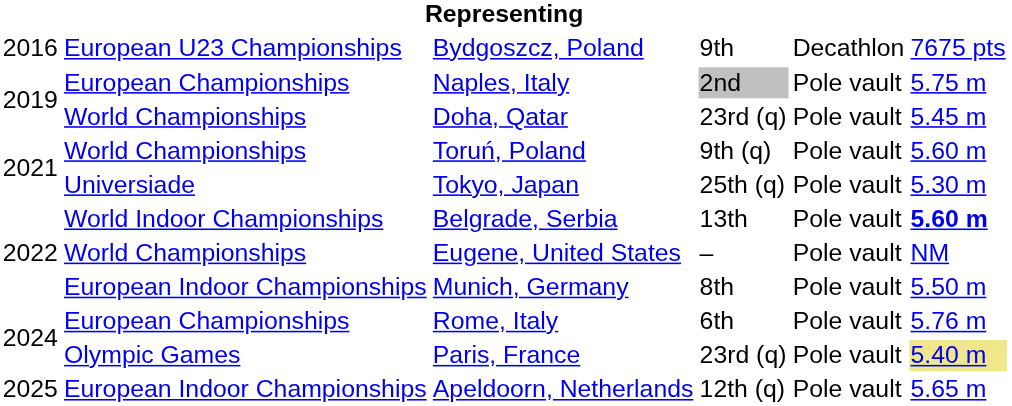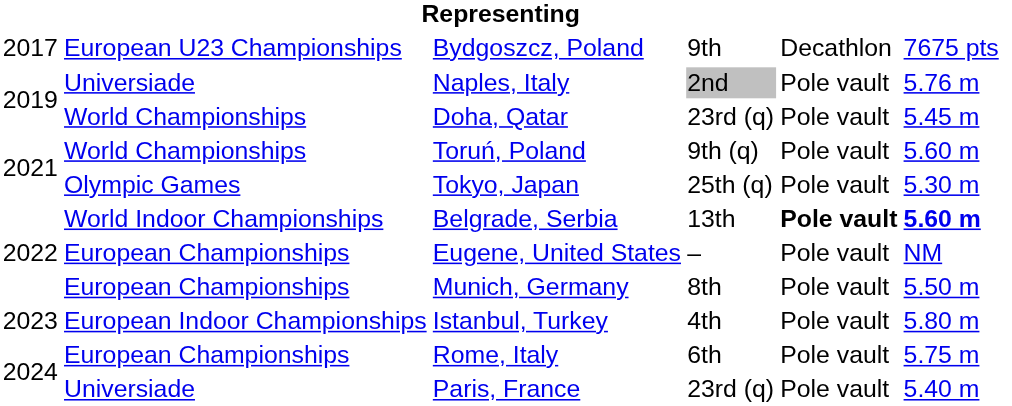Bydgoszcz, Poland | column 1: 2016 -> 2017
Naples, Italy | column 2: European Championships -> Universiade
Naples, Italy | column 6: 5.75 m -> 5.76 m
Tokyo, Japan | column 2: Universiade -> Olympic Games
Belgrade, Serbia | column 5: normal -> bold
Eugene, United States | column 2: World Championships -> European Championships
Munich, Germany | column 2: European Indoor Championships -> European Championships
+ row: 2023 | European Indoor Championships | Istanbul, Turkey | 4th | Pole vault | 5.80 m
Rome, Italy | column 6: 5.76 m -> 5.75 m
Paris, France | column 2: Olympic Games -> Universiade
Paris, France | column 6: khaki background -> no background
- row: 2025 | European Indoor Championships | Apeldoorn, Netherlands | 12th (q) | Pole vault | 5.65 m
